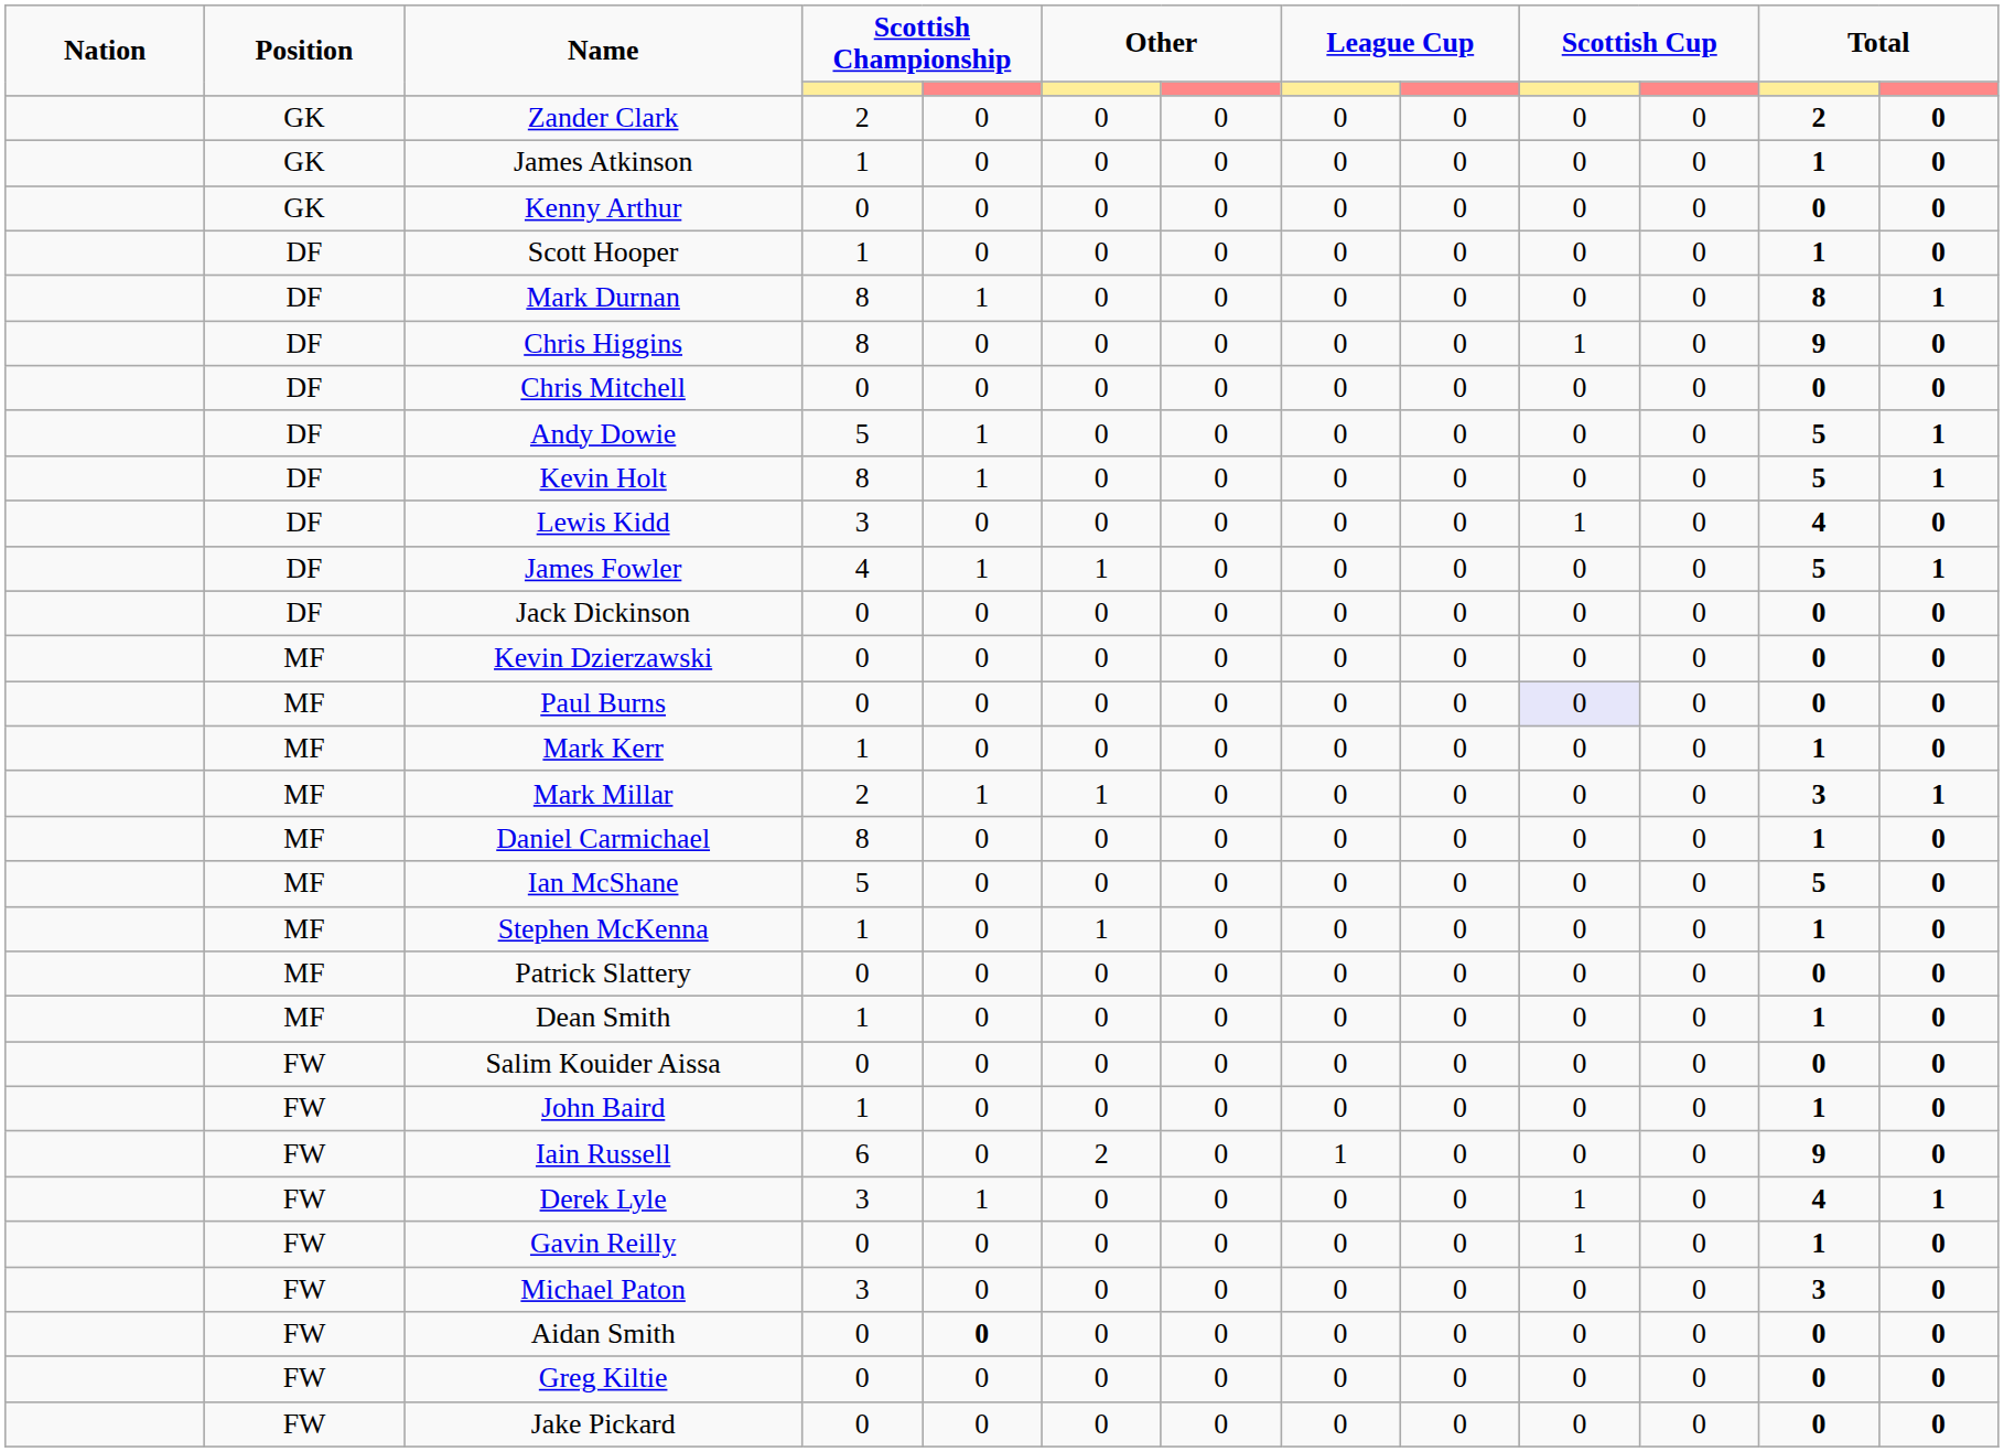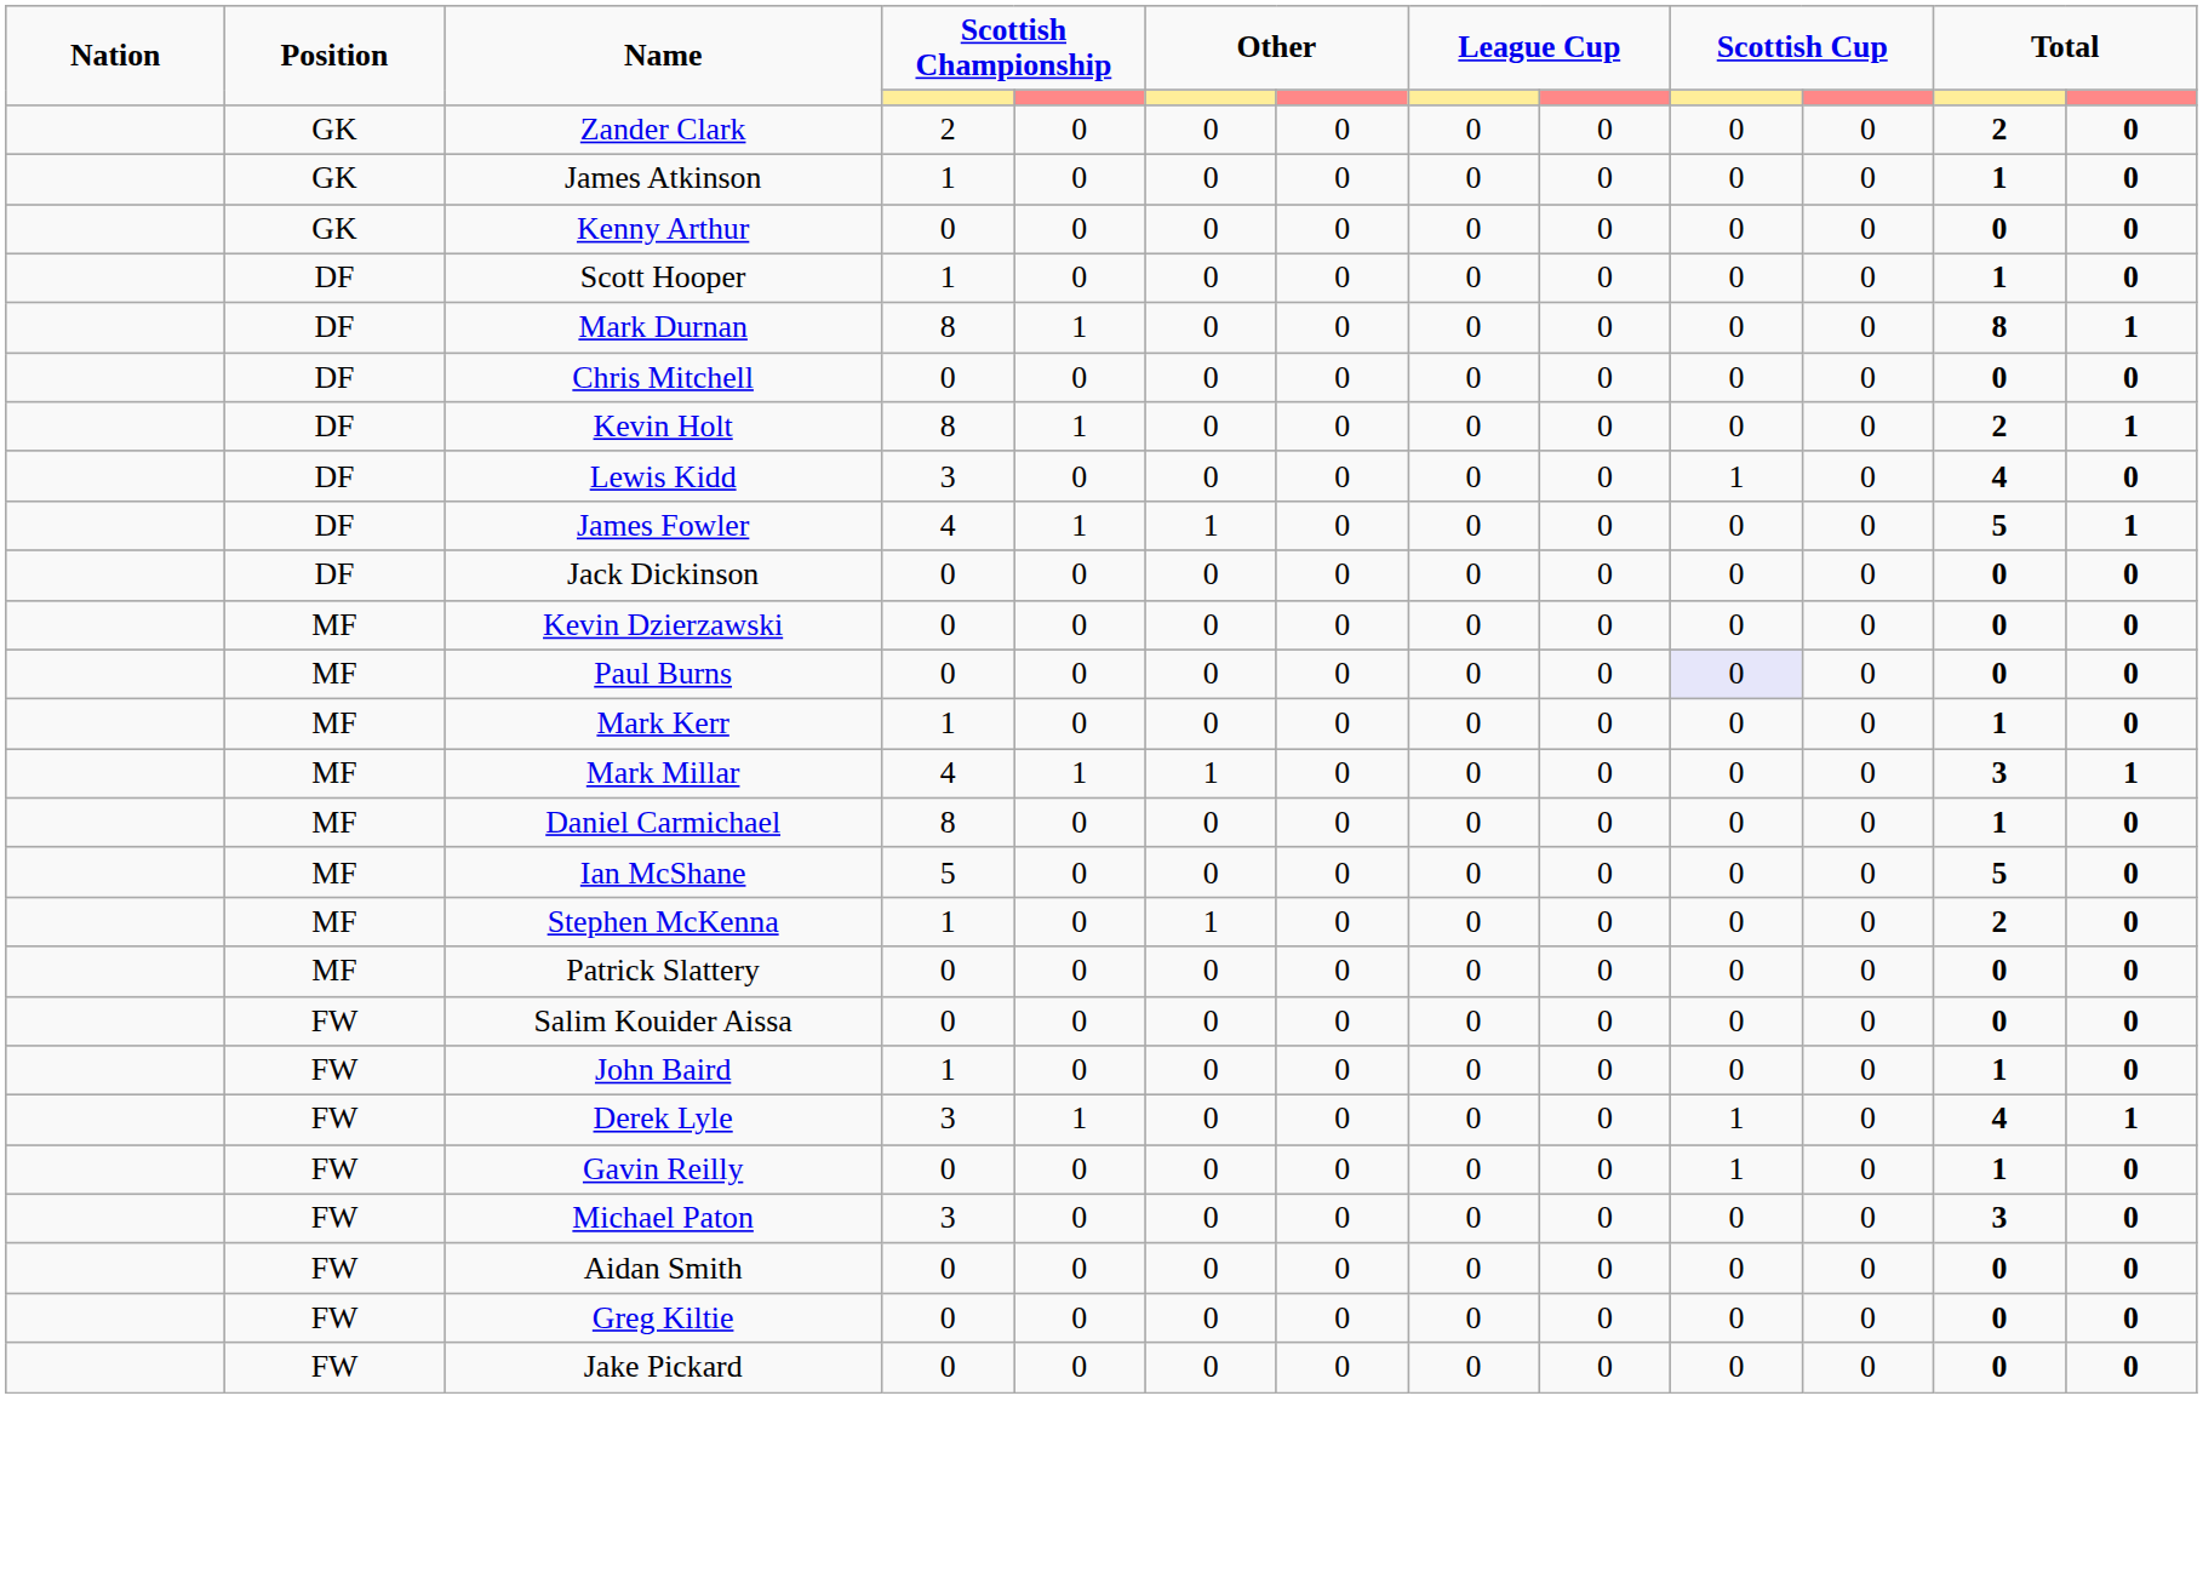- row: DF | Chris Higgins | 8 | 0 | 0 | 0 | 0 | 0 | 1 | 0 | 9 | 0
- row: DF | Andy Dowie | 5 | 1 | 0 | 0 | 0 | 0 | 0 | 0 | 5 | 1
Kevin Holt | column 12: 5 -> 2
Mark Millar | column 4: 2 -> 4
Stephen McKenna | column 12: 1 -> 2
- row: MF | Dean Smith | 1 | 0 | 0 | 0 | 0 | 0 | 0 | 0 | 1 | 0
- row: FW | Iain Russell | 6 | 0 | 2 | 0 | 1 | 0 | 0 | 0 | 9 | 0
Aidan Smith | column 5: bold -> normal
